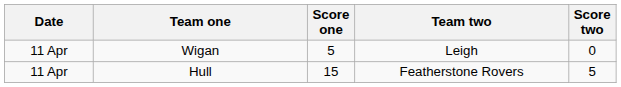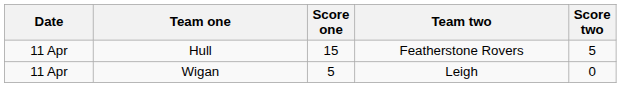rows swapped: Hull <-> Wigan
